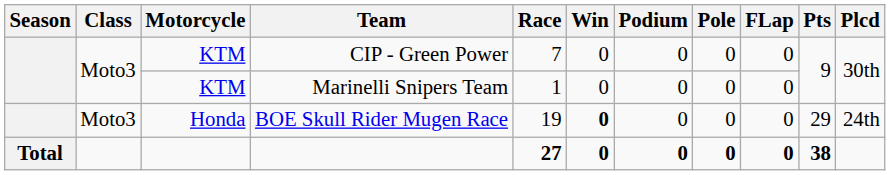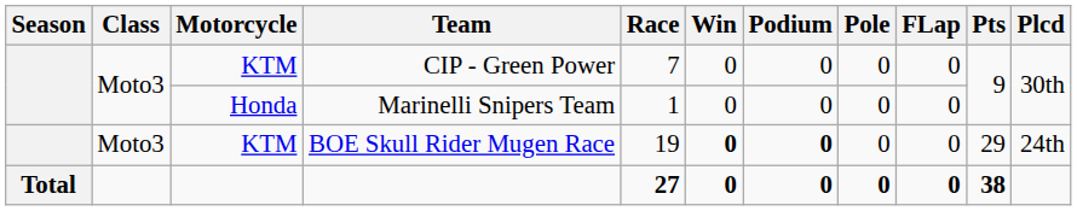Marinelli Snipers Team | Motorcycle: KTM -> Honda
BOE Skull Rider Mugen Race | Motorcycle: Honda -> KTM
BOE Skull Rider Mugen Race | Podium: normal -> bold
